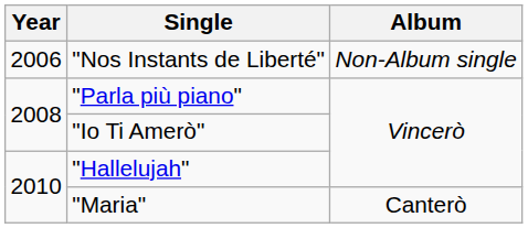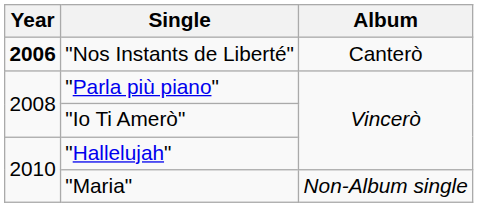"Nos Instants de Liberté" | Year: normal -> bold
"Nos Instants de Liberté" | Album: Non-Album single -> Canterò
"Maria" | Album: Canterò -> Non-Album single
